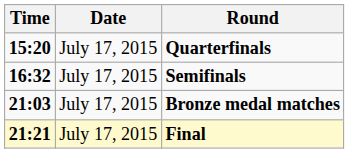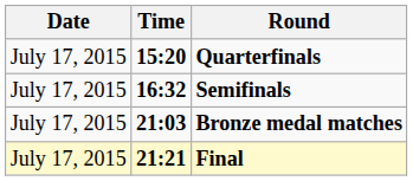columns swapped: Date <-> Time
